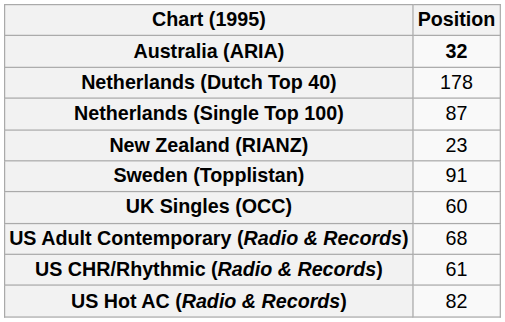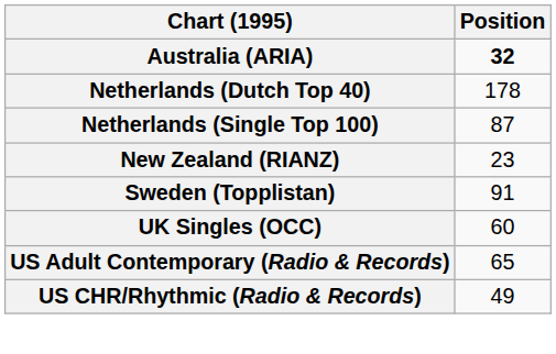US Adult Contemporary (Radio & Records) | Position: 68 -> 65
US CHR/Rhythmic (Radio & Records) | Position: 61 -> 49
- row: US Hot AC (Radio & Records) | 82
